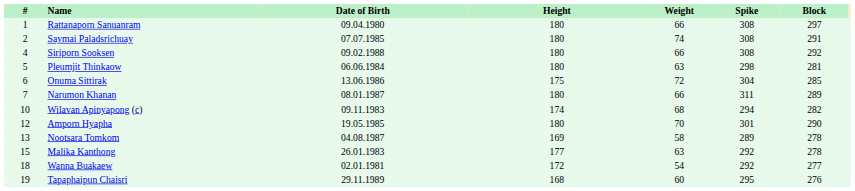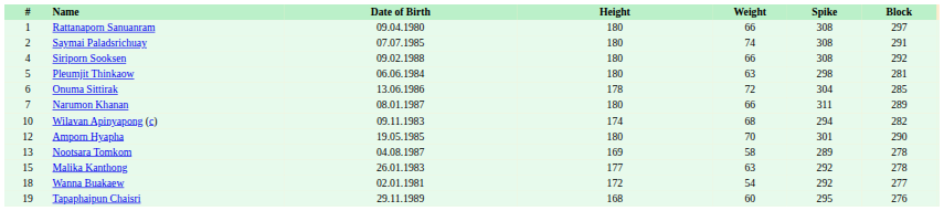Onuma Sittirak | Height: 175 -> 178
